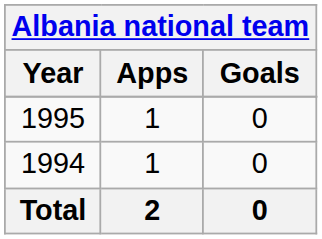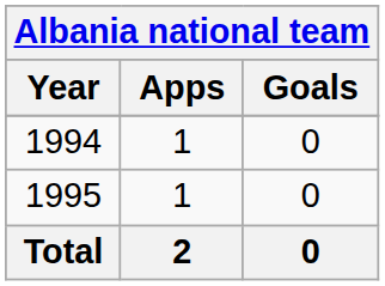rows swapped: 1994 <-> 1995
